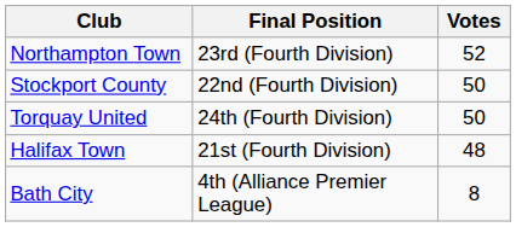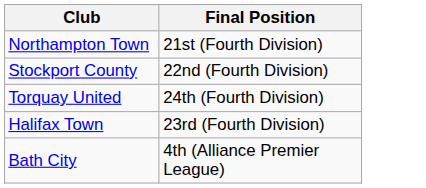- column: Votes | 52 | 50 | 50 | 48 | 8
Northampton Town | Final Position: 23rd (Fourth Division) -> 21st (Fourth Division)
Halifax Town | Final Position: 21st (Fourth Division) -> 23rd (Fourth Division)
